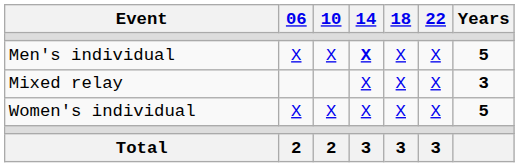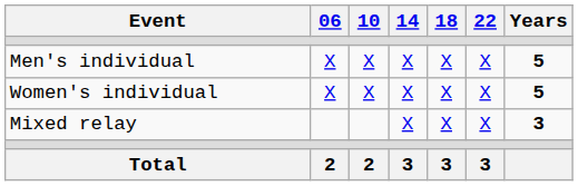Men's individual | 14: bold -> normal
rows swapped: Women's individual <-> Mixed relay
